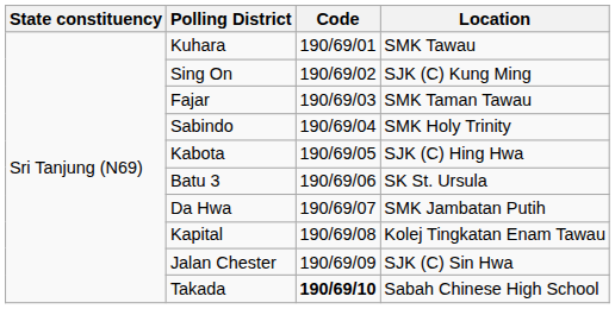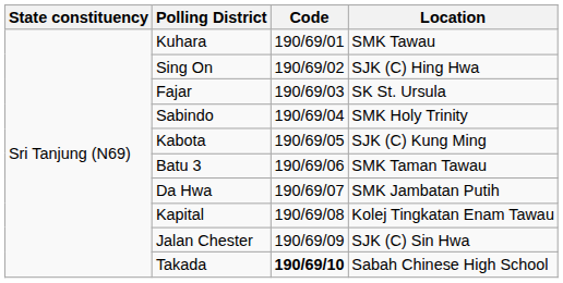Sing On | Location: SJK (C) Kung Ming -> SJK (C) Hing Hwa
Fajar | Location: SMK Taman Tawau -> SK St. Ursula
Kabota | Location: SJK (C) Hing Hwa -> SJK (C) Kung Ming
Batu 3 | Location: SK St. Ursula -> SMK Taman Tawau
